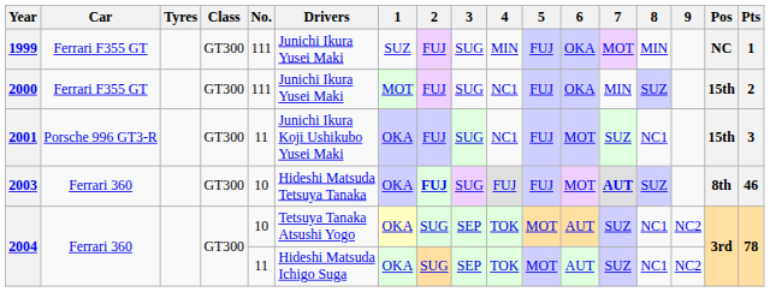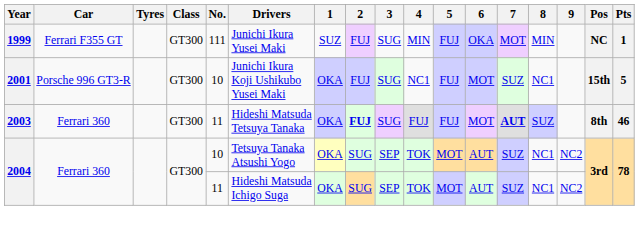- row: 2000 | Ferrari F355 GT | GT300 | 111 | Junichi Ikura Yusei Maki | MOT | FUJ | SUG | NC1 | FUJ | OKA | MIN | SUZ | 15th | 2
2001 | No.: 11 -> 10
2001 | Pts: 3 -> 5
2003 | No.: 10 -> 11
